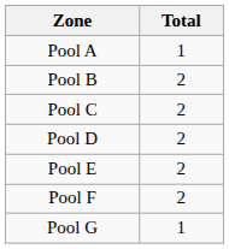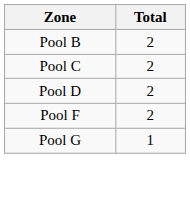- row: Pool A | 1
- row: Pool E | 2
